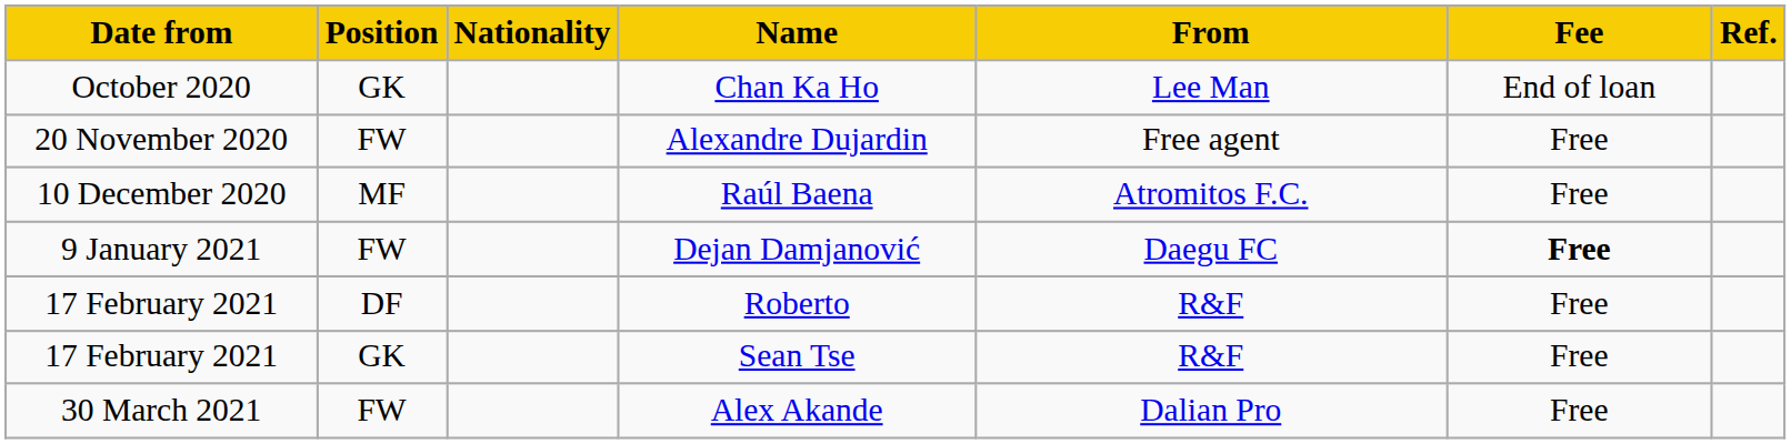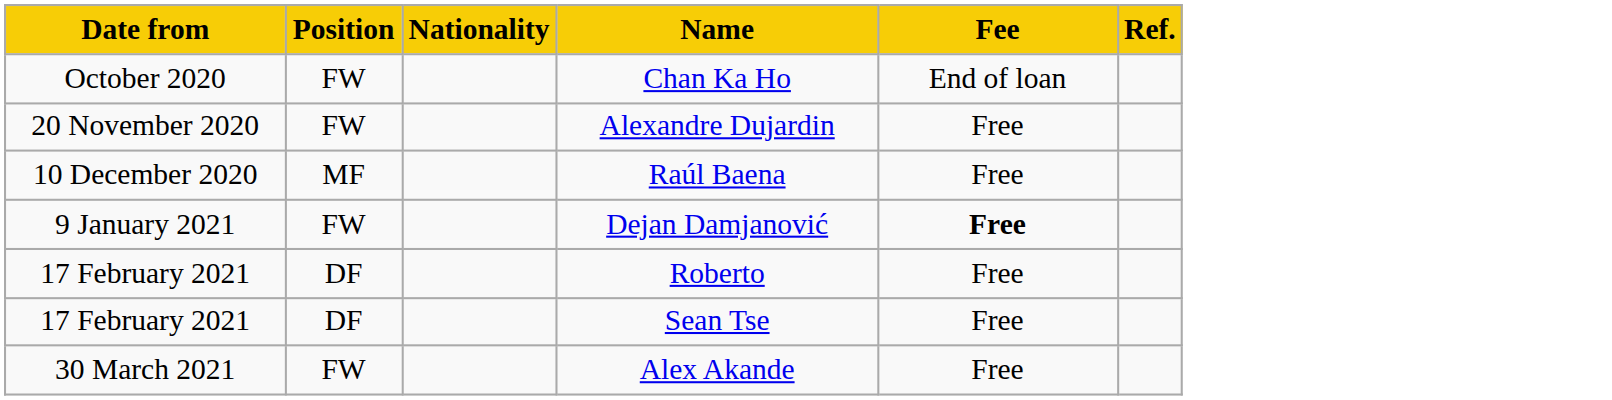- column: From | Lee Man | Free agent | Atromitos F.C. | Daegu FC | R&F | R&F | Dalian Pro
Chan Ka Ho | Position: GK -> FW
Sean Tse | Position: GK -> DF
